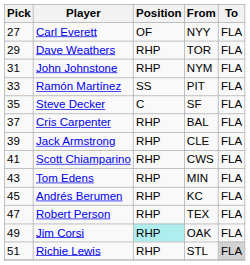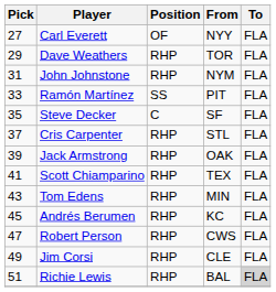Cris Carpenter | From: BAL -> STL
Jack Armstrong | From: CLE -> OAK
Scott Chiamparino | From: CWS -> TEX
Robert Person | From: TEX -> CWS
Jim Corsi | Position: paleturquoise background -> no background
Jim Corsi | From: OAK -> CLE
Richie Lewis | From: STL -> BAL
